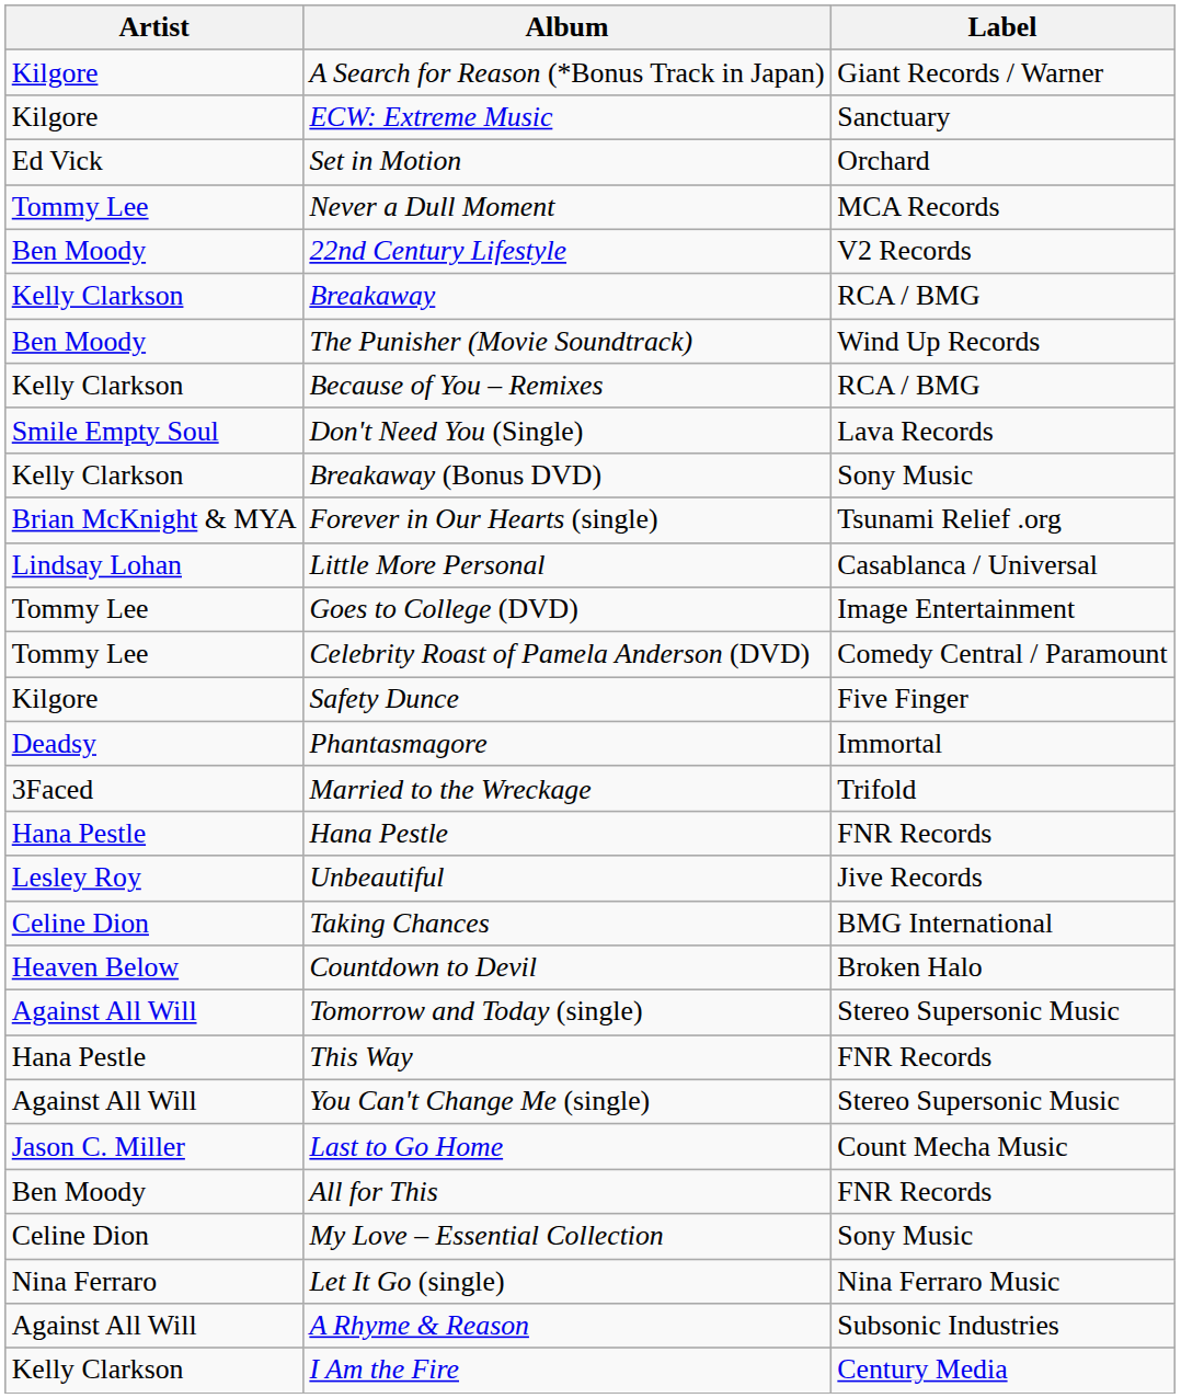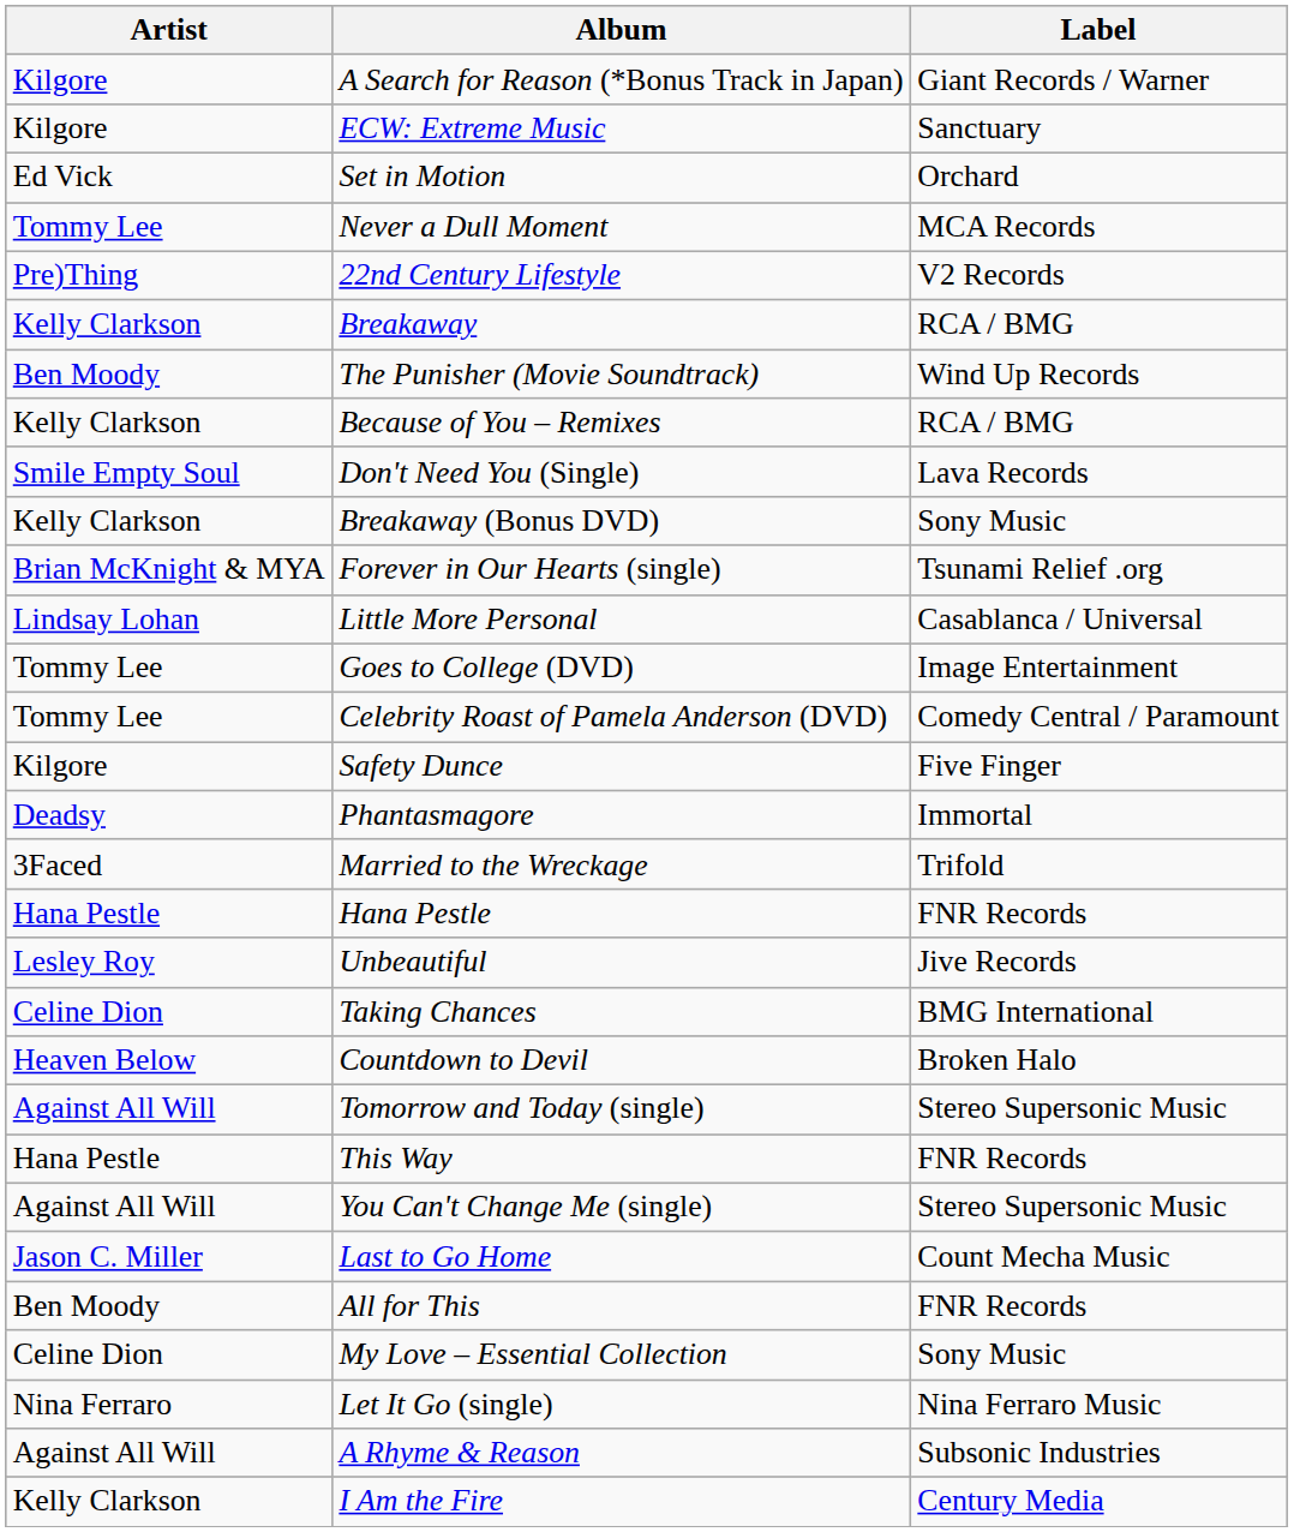22nd Century Lifestyle | Artist: Ben Moody -> Pre)Thing
